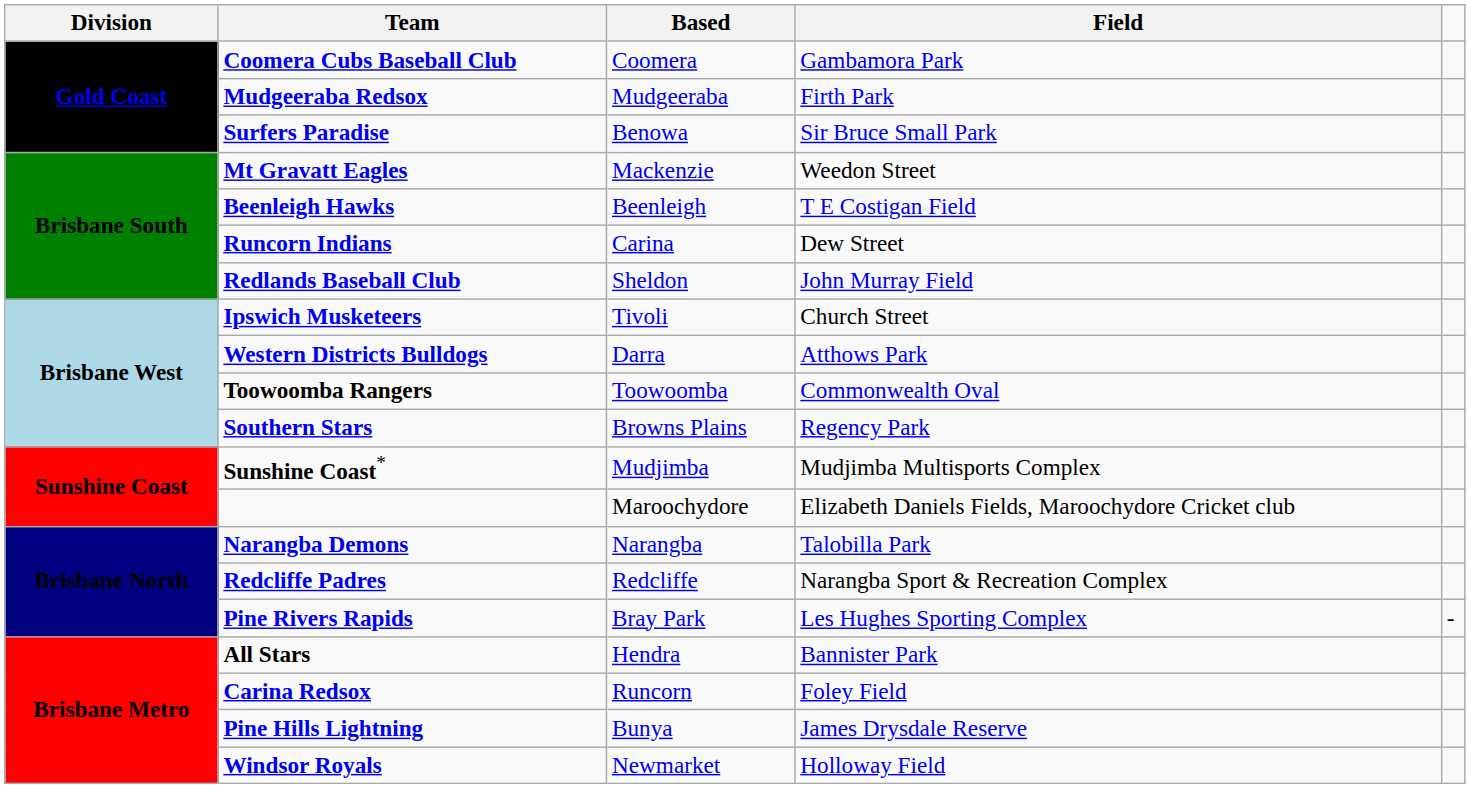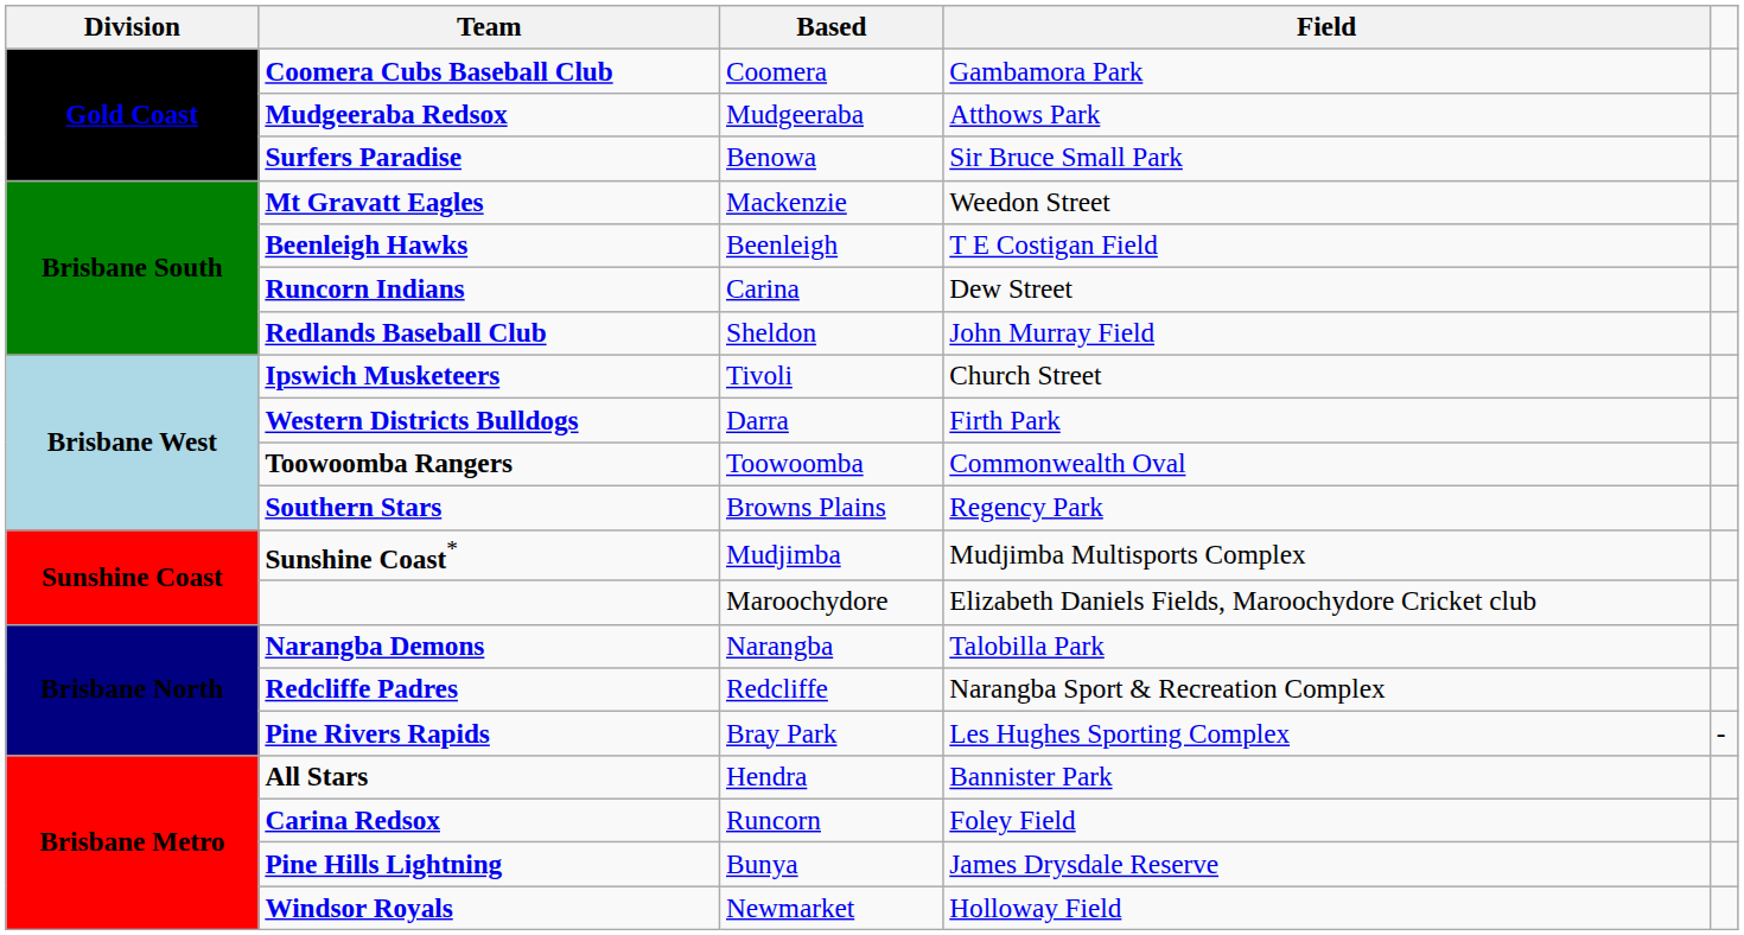Mudgeeraba Redsox | Field: Firth Park -> Atthows Park
Western Districts Bulldogs | Field: Atthows Park -> Firth Park
